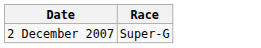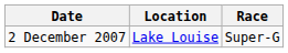+ column: Location | Lake Louise
